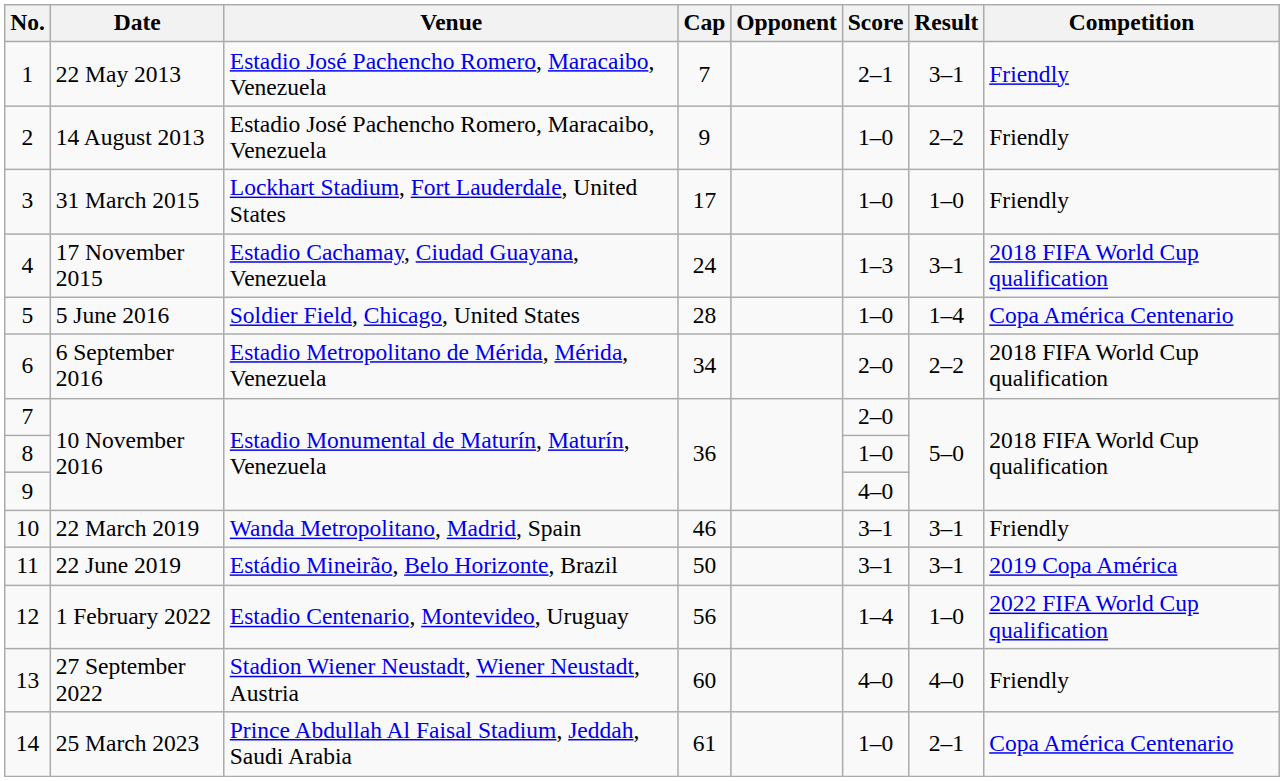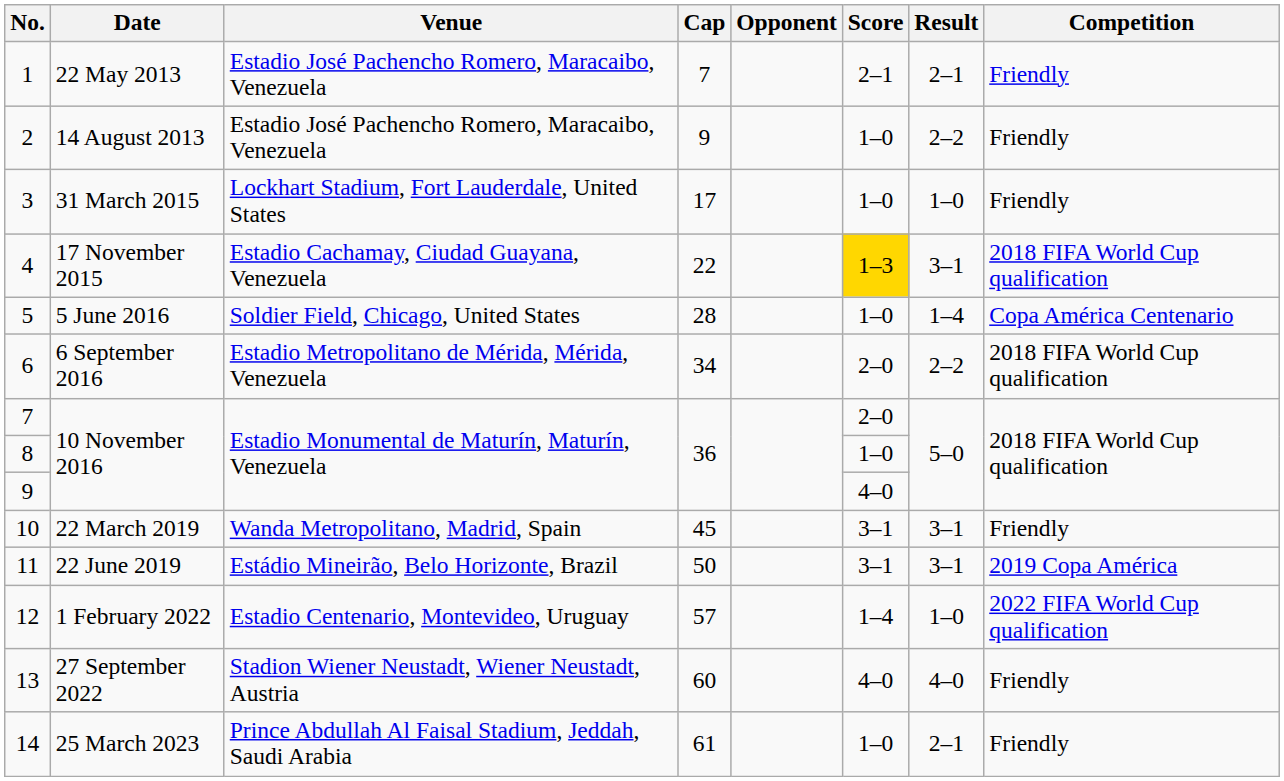1 | Result: 3–1 -> 2–1
4 | Cap: 24 -> 22
4 | Score: no background -> gold background
10 | Cap: 46 -> 45
12 | Cap: 56 -> 57
14 | Competition: Copa América Centenario -> Friendly
